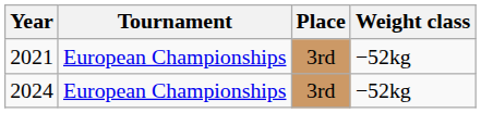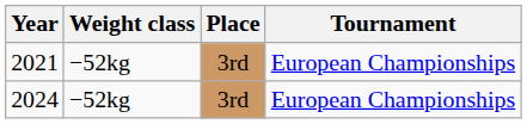columns swapped: Tournament <-> Weight class
